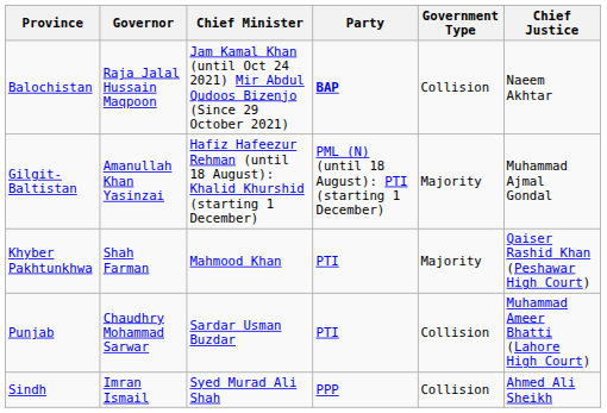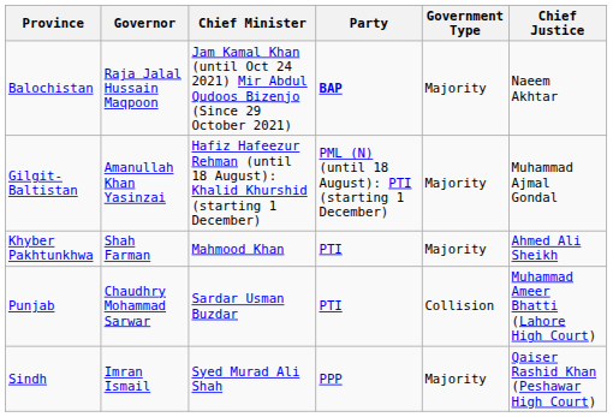Balochistan | Government Type: Collision -> Majority
Khyber Pakhtunkhwa | Chief Justice: Qaiser Rashid Khan (Peshawar High Court) -> Ahmed Ali Sheikh
Sindh | Government Type: Collision -> Majority
Sindh | Chief Justice: Ahmed Ali Sheikh -> Qaiser Rashid Khan (Peshawar High Court)
